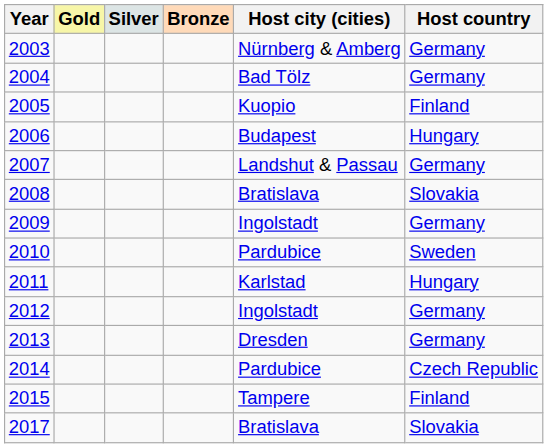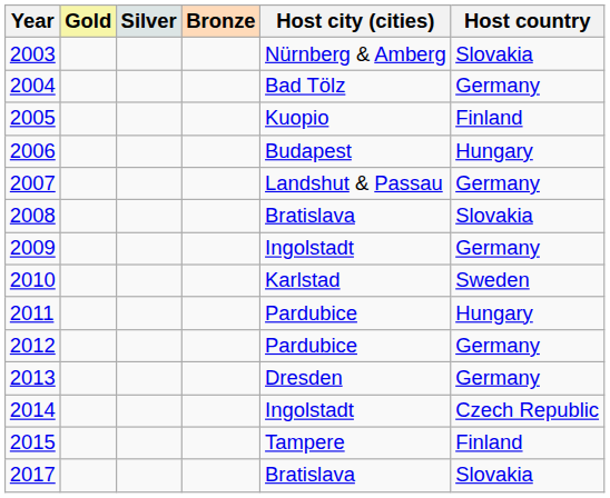2003 | Host country: Germany -> Slovakia
2010 | Host city (cities): Pardubice -> Karlstad
2011 | Host city (cities): Karlstad -> Pardubice
2012 | Host city (cities): Ingolstadt -> Pardubice
2014 | Host city (cities): Pardubice -> Ingolstadt
